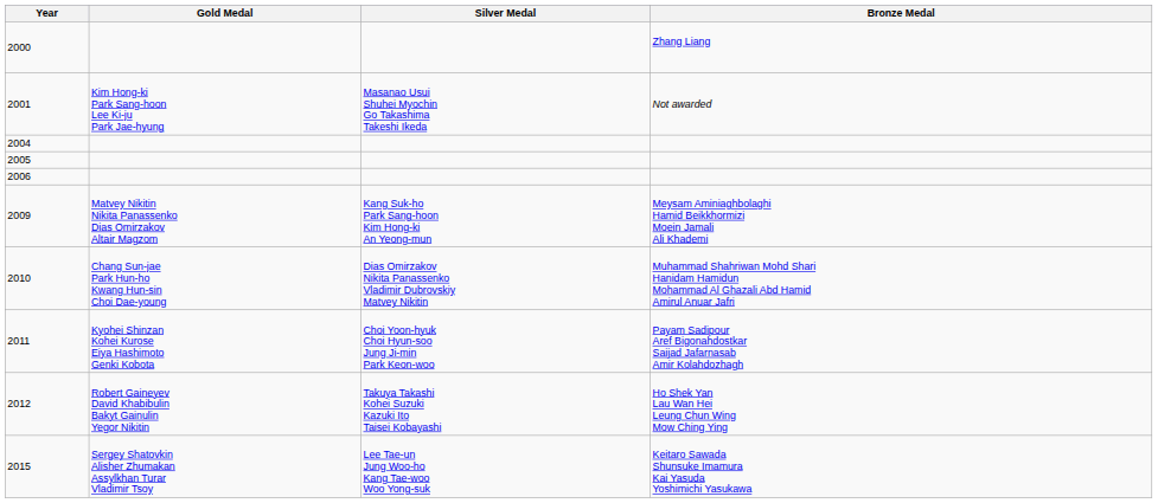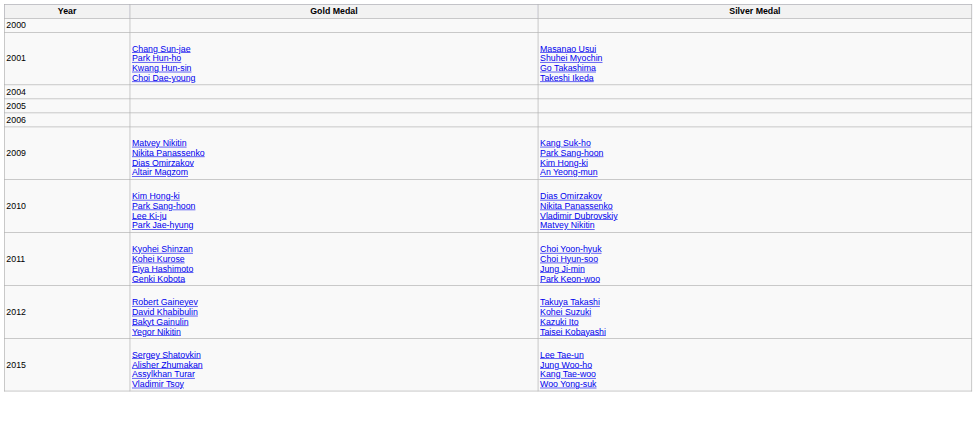- column: Bronze Medal | Zhang Liang | Not awarded | Meysam Aminiaghbolaghi Hamid Beikkhormizi Moein Jamali Ali Khademi | Muhammad Shahriwan Mohd Shari Hanidam Hamidun Mohammad Al Ghazali Abd Hamid Amirul Anuar Jafri | Payam Sadipour Aref Bigonahdostkar Saijad Jafarnasab Amir Kolahdozhagh | Ho Shek Yan Lau Wan Hei Leung Chun Wing Mow Ching Ying | Keitaro Sawada Shunsuke Imamura Kai Yasuda Yoshimichi Yasukawa
2001 | Gold Medal: Kim Hong-ki Park Sang-hoon Lee Ki-ju Park Jae-hyung -> Chang Sun-jae Park Hun-ho Kwang Hun-sin Choi Dae-young
2010 | Gold Medal: Chang Sun-jae Park Hun-ho Kwang Hun-sin Choi Dae-young -> Kim Hong-ki Park Sang-hoon Lee Ki-ju Park Jae-hyung
